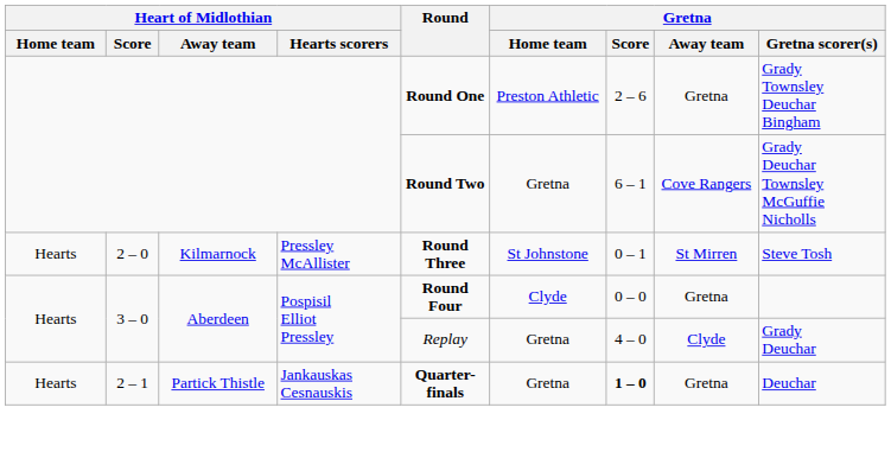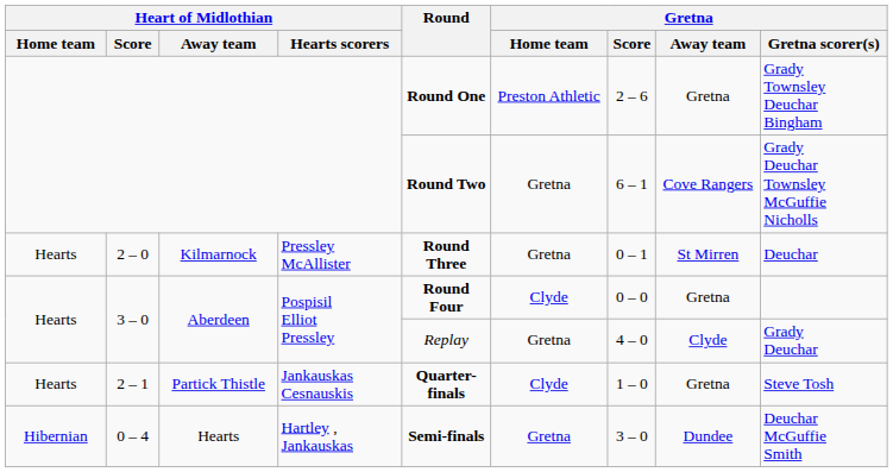2 – 0 | Gretna / Home team: St Johnstone -> Gretna
2 – 0 | Gretna / Gretna scorer(s): Steve Tosh -> Deuchar
2 – 1 | Gretna / Home team: Gretna -> Clyde
2 – 1 | Gretna / Score: bold -> normal
2 – 1 | Gretna / Gretna scorer(s): Deuchar -> Steve Tosh
+ row: Hibernian | 0 – 4 | Hearts | Hartley , Jankauskas | Semi-finals | Gretna | 3 – 0 | Dundee | Deuchar McGuffie Smith
